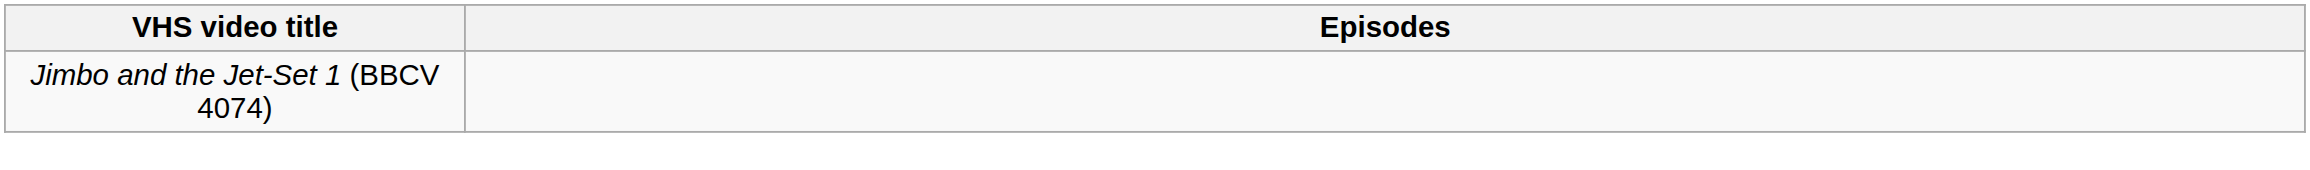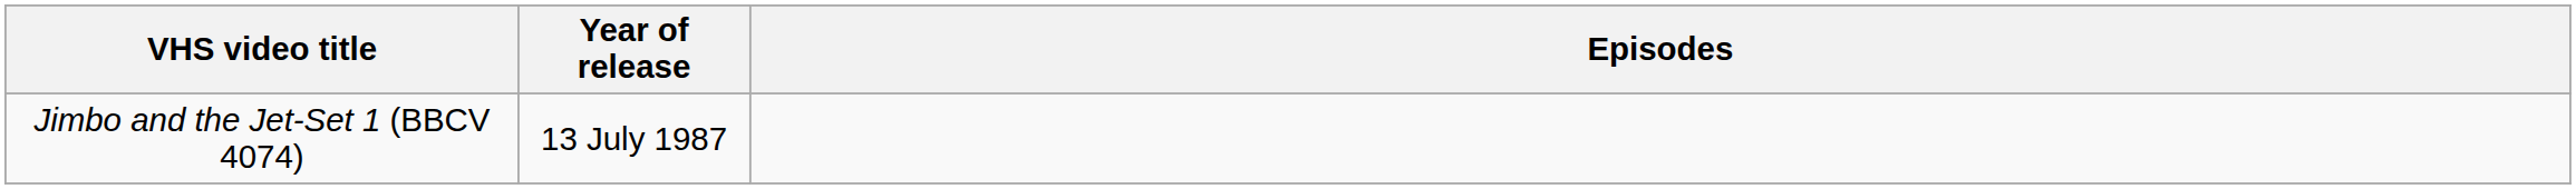+ column: Year of release | 13 July 1987
